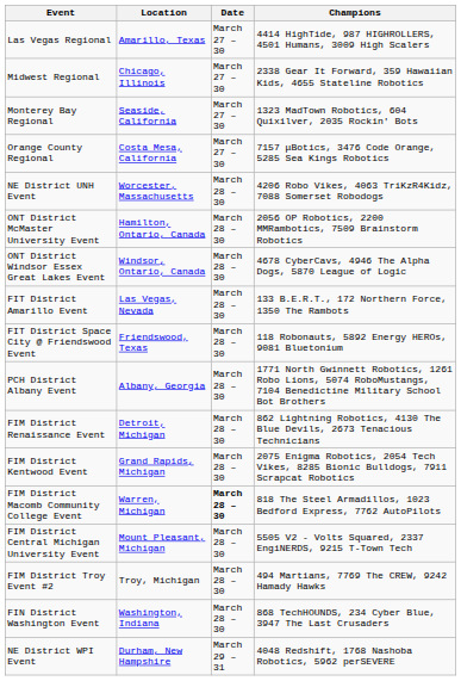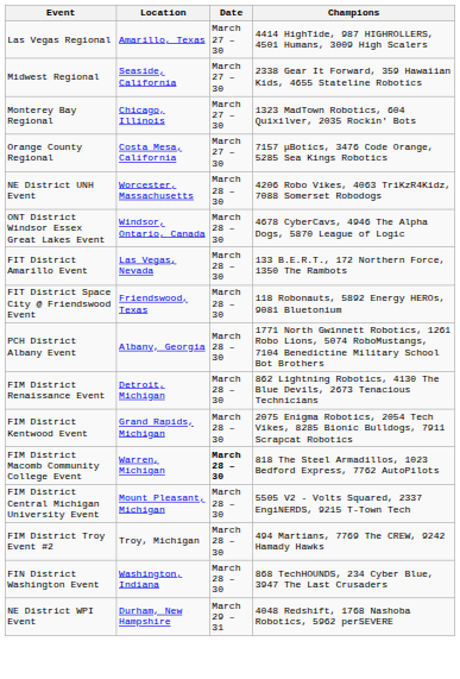Midwest Regional | Location: Chicago, Illinois -> Seaside, California
Monterey Bay Regional | Location: Seaside, California -> Chicago, Illinois
- row: ONT District McMaster University Event | Hamilton, Ontario, Canada | March 28 – 30 | 2056 OP Robotics, 2200 MMRambotics, 7509 Brainstorm Robotics
